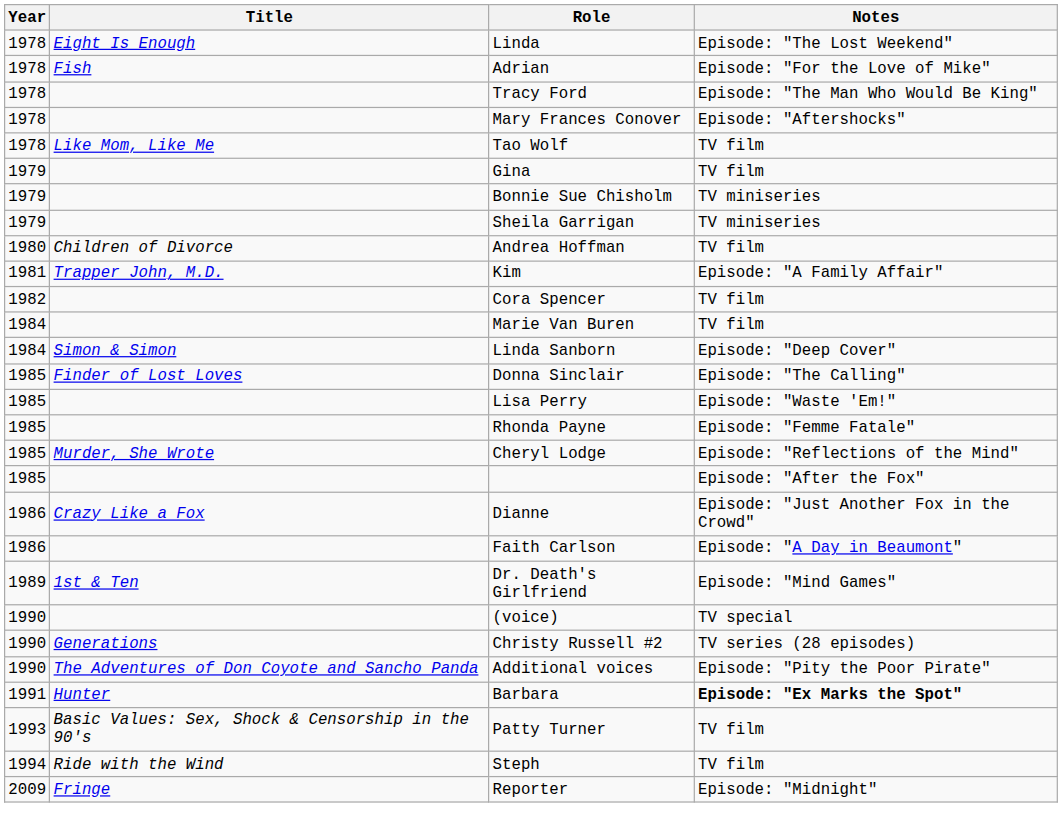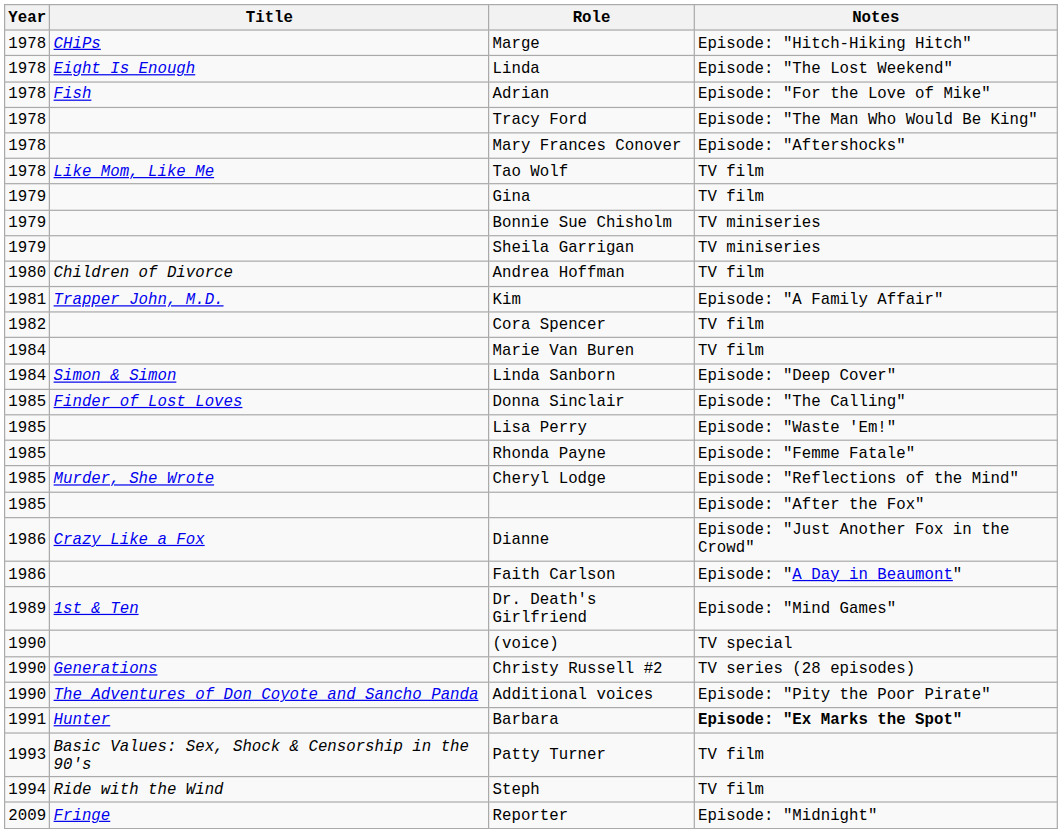+ row: 1978 | CHiPs | Marge | Episode: "Hitch-Hiking Hitch"
